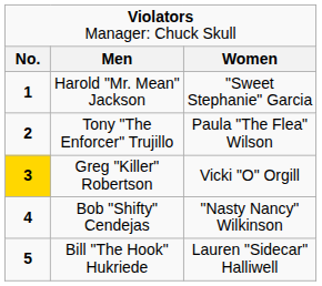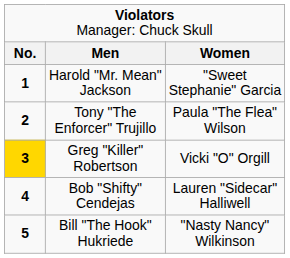Bob "Shifty" Cendejas | column 3: "Nasty Nancy" Wilkinson -> Lauren "Sidecar" Halliwell
Bill "The Hook" Hukriede | column 3: Lauren "Sidecar" Halliwell -> "Nasty Nancy" Wilkinson
